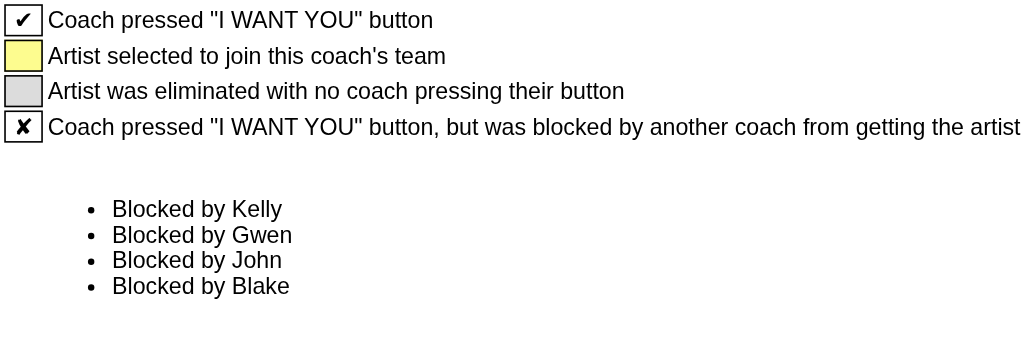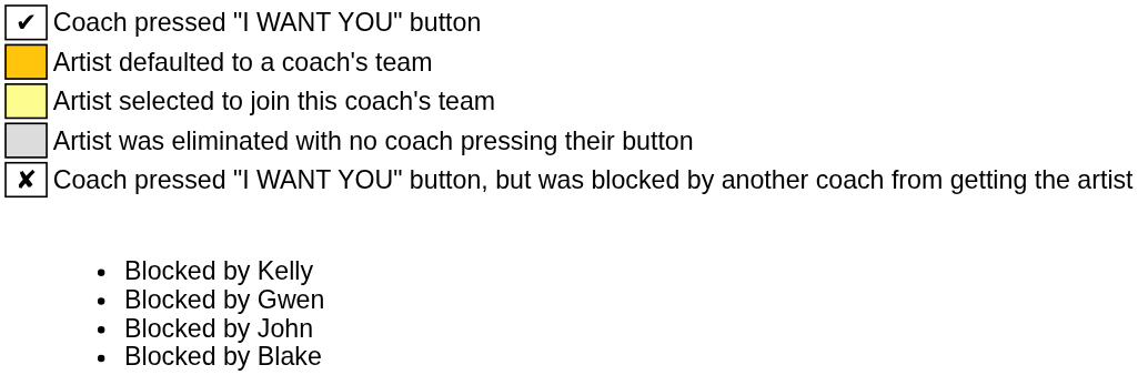+ row: Artist defaulted to a coach's team
